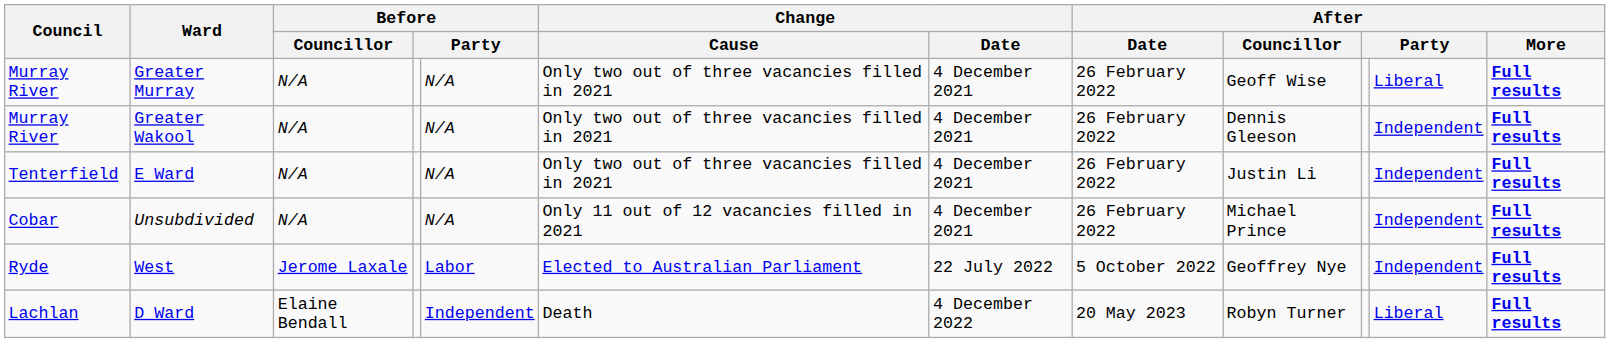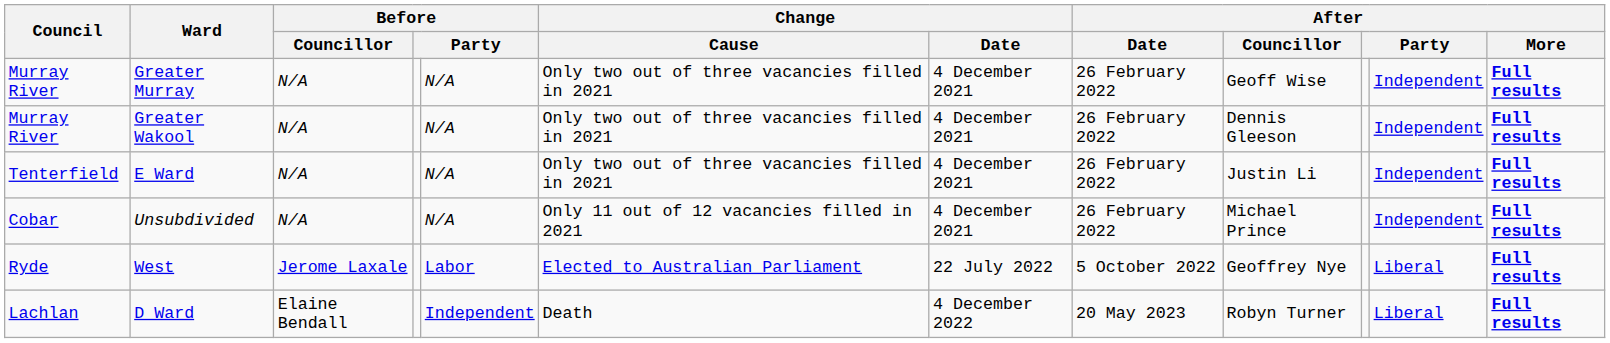Greater Murray | column 11: Liberal -> Independent
West | column 11: Independent -> Liberal
